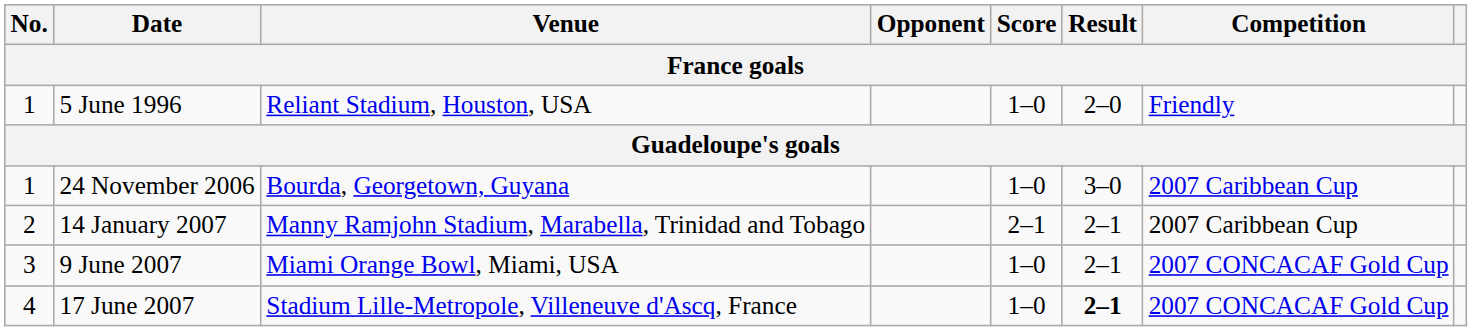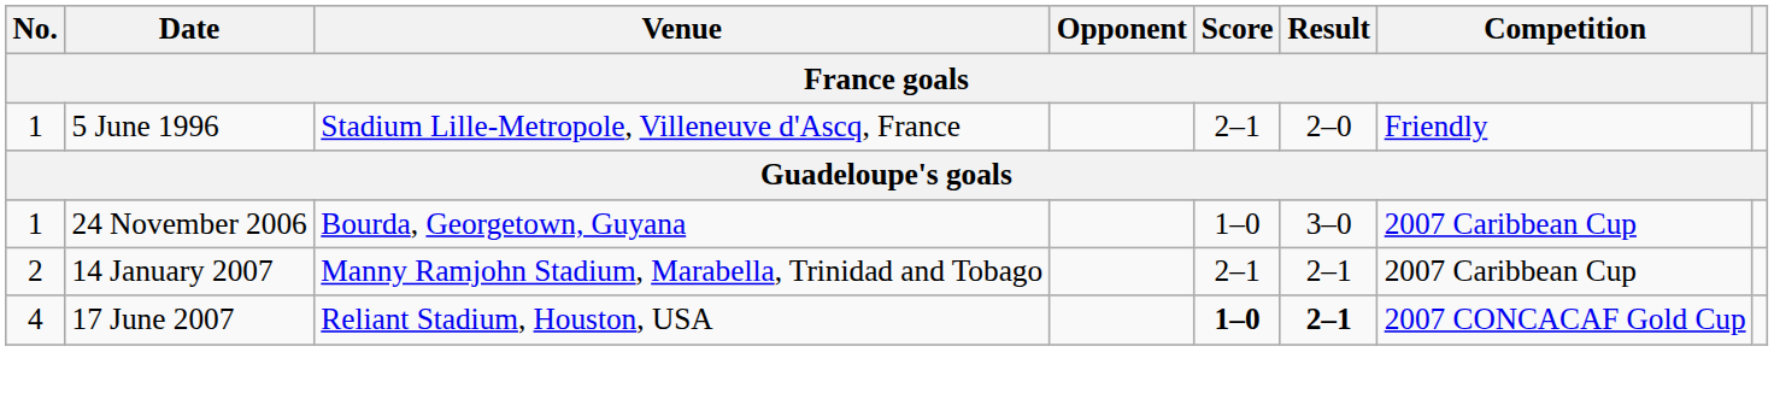5 June 1996 | Venue: Reliant Stadium, Houston, USA -> Stadium Lille-Metropole, Villeneuve d'Ascq, France
5 June 1996 | Score: 1–0 -> 2–1
- row: 3 | 9 June 2007 | Miami Orange Bowl, Miami, USA | 1–0 | 2–1 | 2007 CONCACAF Gold Cup
17 June 2007 | Venue: Stadium Lille-Metropole, Villeneuve d'Ascq, France -> Reliant Stadium, Houston, USA
17 June 2007 | Score: normal -> bold
